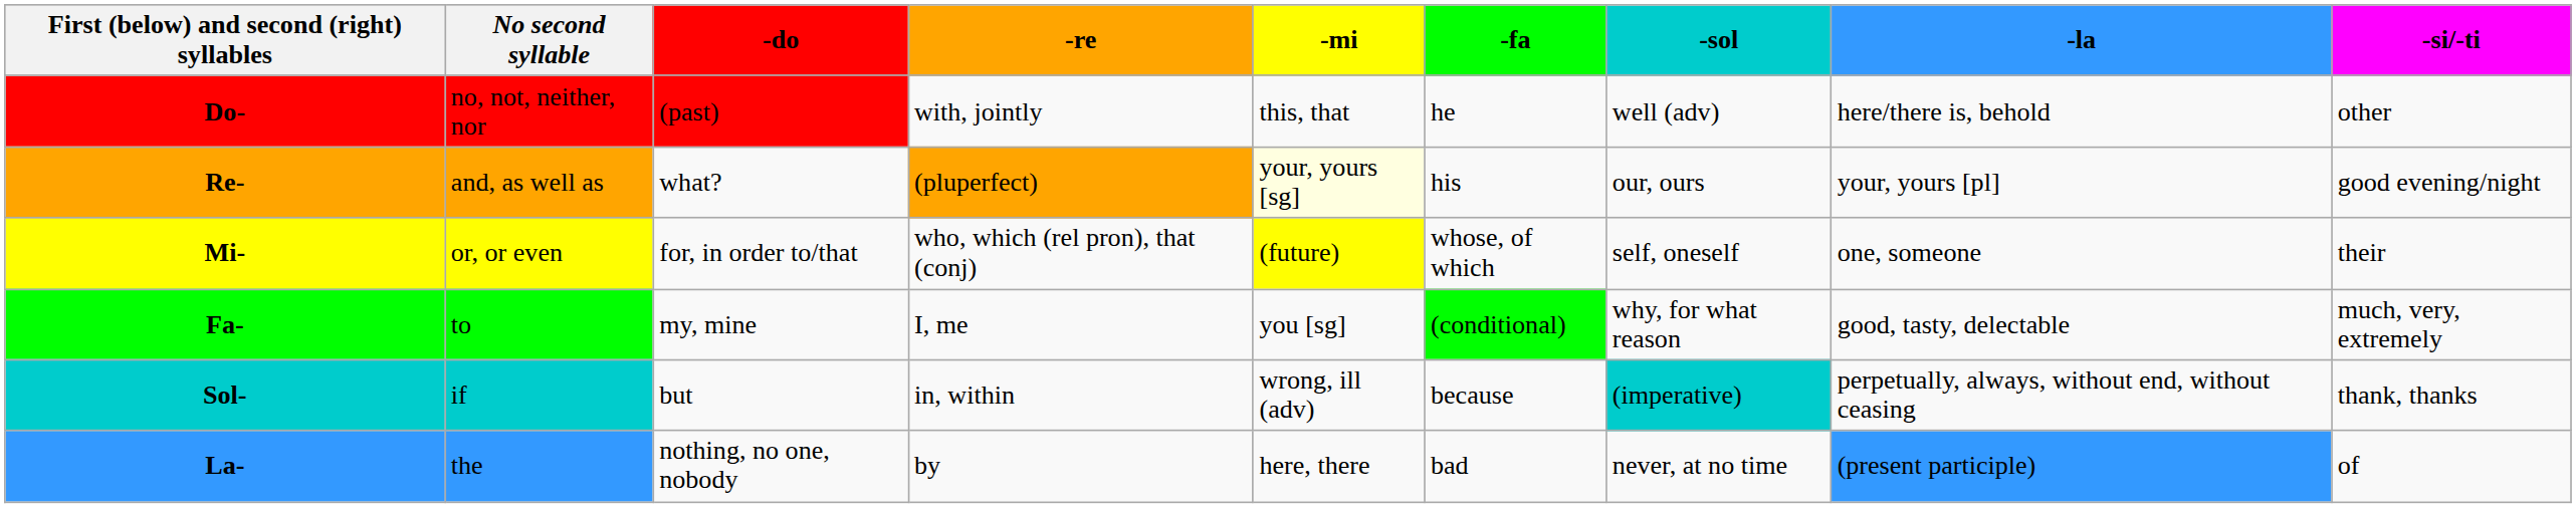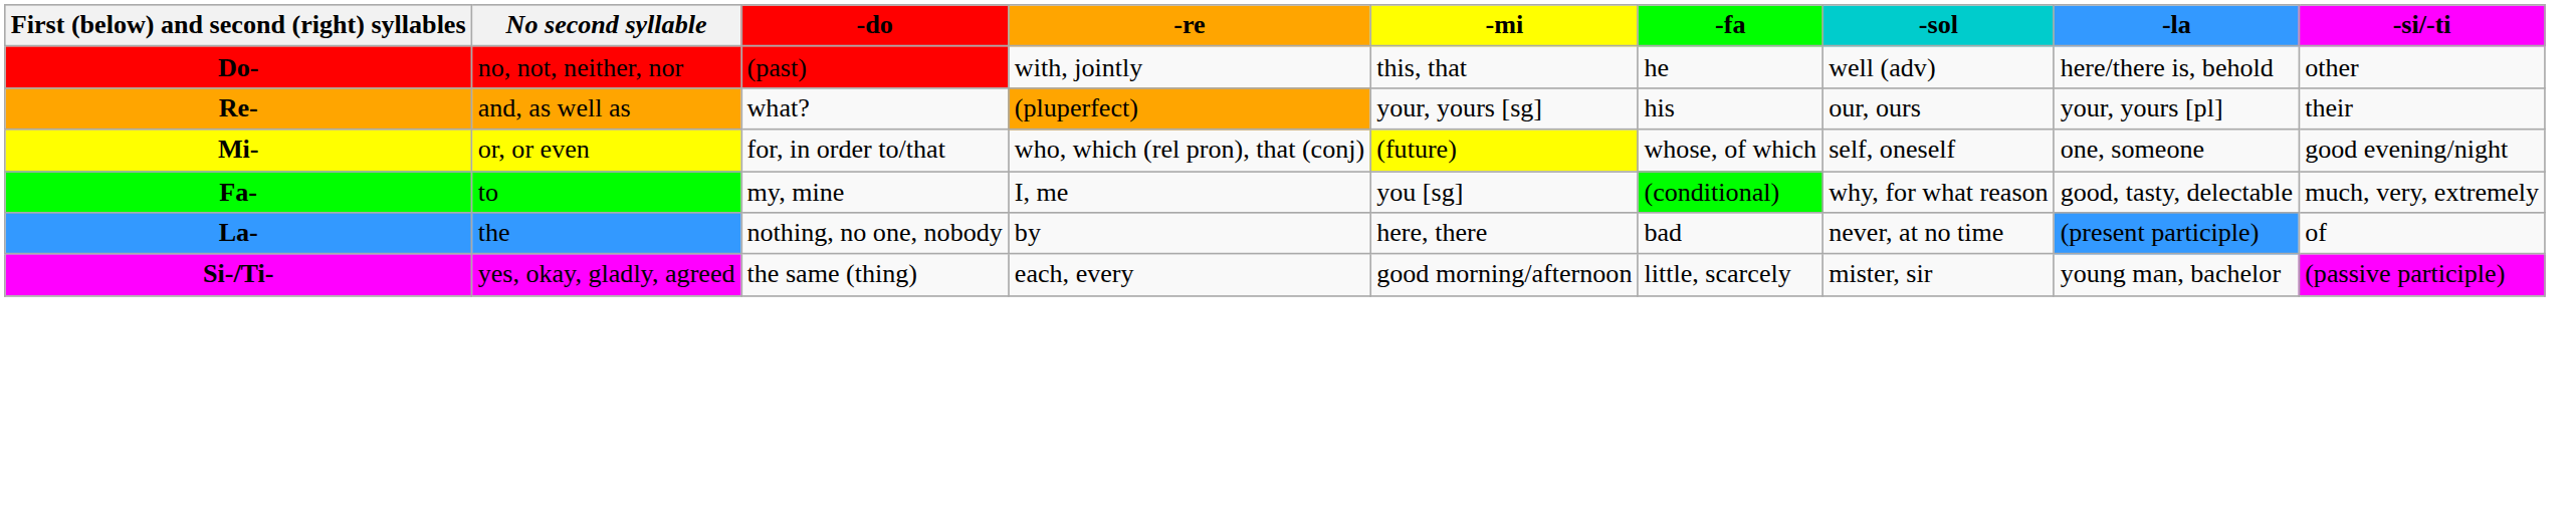Re- | -mi: lightyellow background -> no background
Re- | -si/-ti: good evening/night -> their
Mi- | -si/-ti: their -> good evening/night
- row: Sol- | if | but | in, within | wrong, ill (adv) | because | (imperative) | perpetually, always, without end, without ceasing | thank, thanks
+ row: Si-/Ti- | yes, okay, gladly, agreed | the same (thing) | each, every | good morning/afternoon | little, scarcely | mister, sir | young man, bachelor | (passive participle)
